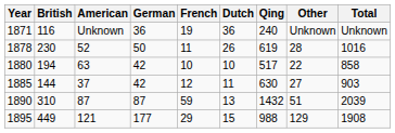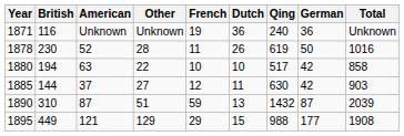columns swapped: German <-> Other
